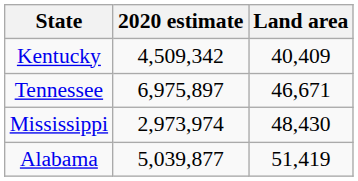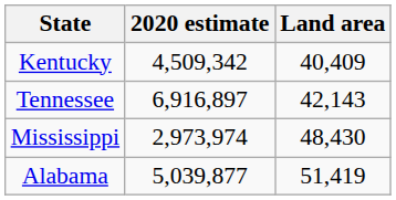Tennessee | 2020 estimate: 6,975,897 -> 6,916,897
Tennessee | Land area: 46,671 -> 42,143
